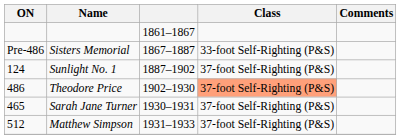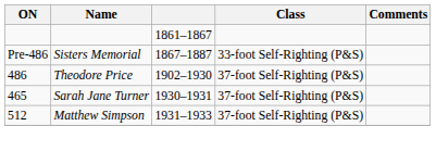- row: 124 | Sunlight No. 1 | 1887–1902 | 37-foot Self-Righting (P&S)
Theodore Price | Class: lightsalmon background -> no background
